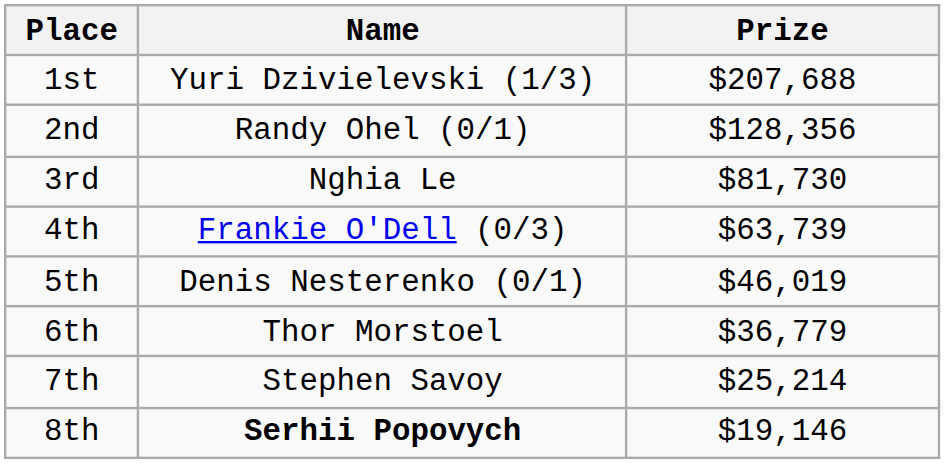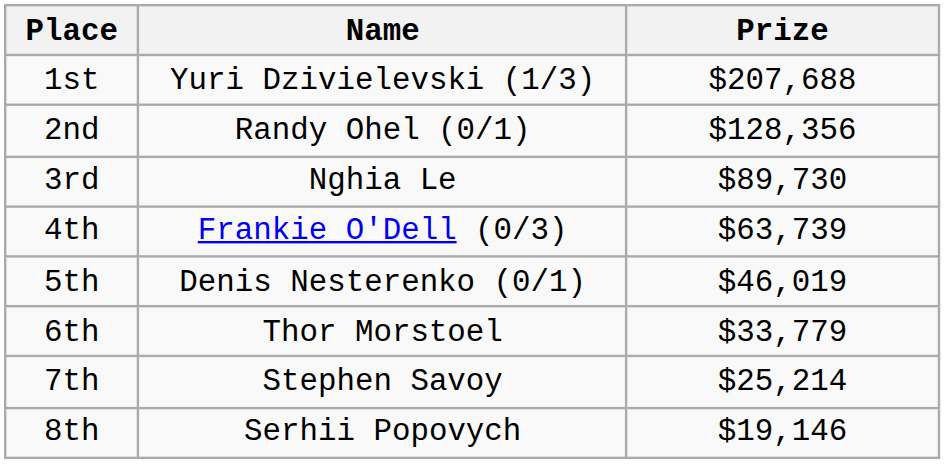3rd | Prize: $81,730 -> $89,730
6th | Prize: $36,779 -> $33,779
8th | Name: bold -> normal
